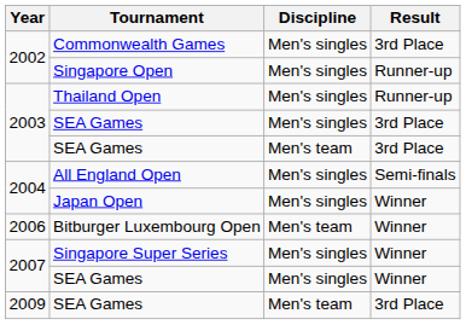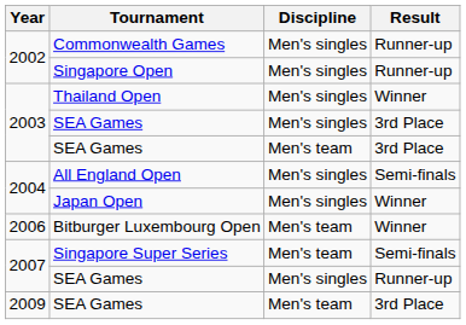Commonwealth Games | Result: 3rd Place -> Runner-up
Thailand Open | Result: Runner-up -> Winner
Singapore Super Series | Discipline: Men's singles -> Men's team
Singapore Super Series | Result: Winner -> Semi-finals
2007 / SEA Games | Result: Winner -> Runner-up
